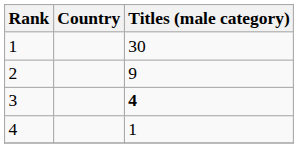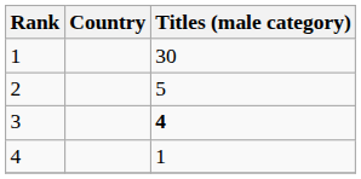2 | Titles (male category): 9 -> 5
